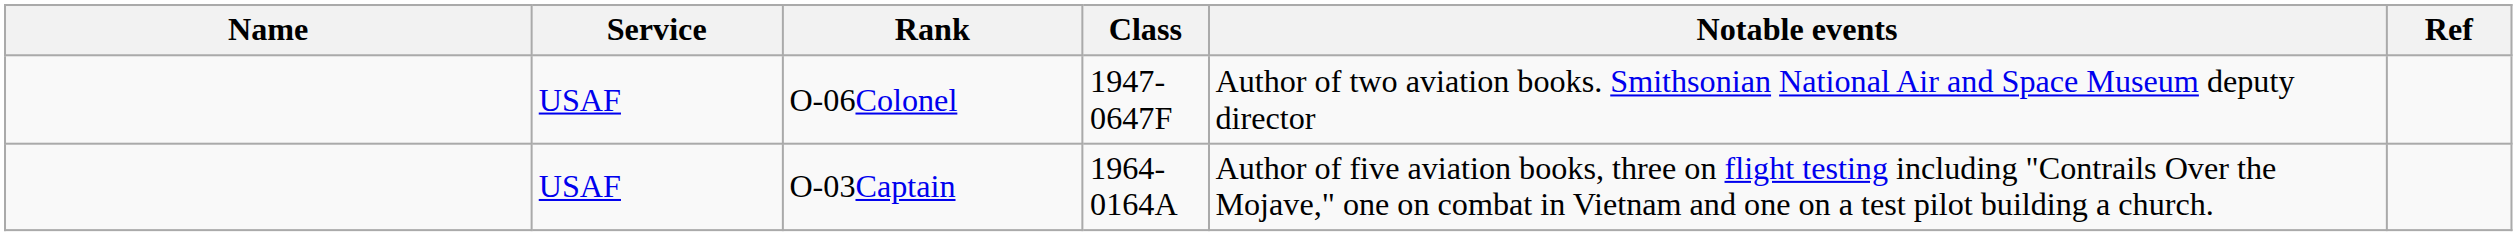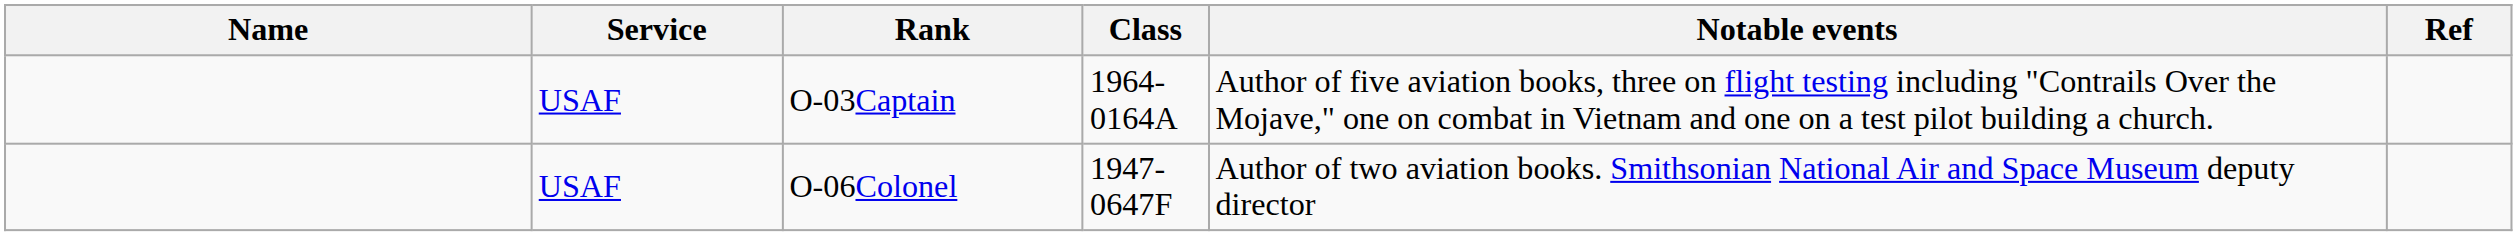rows swapped: O-06Colonel <-> O-03Captain
